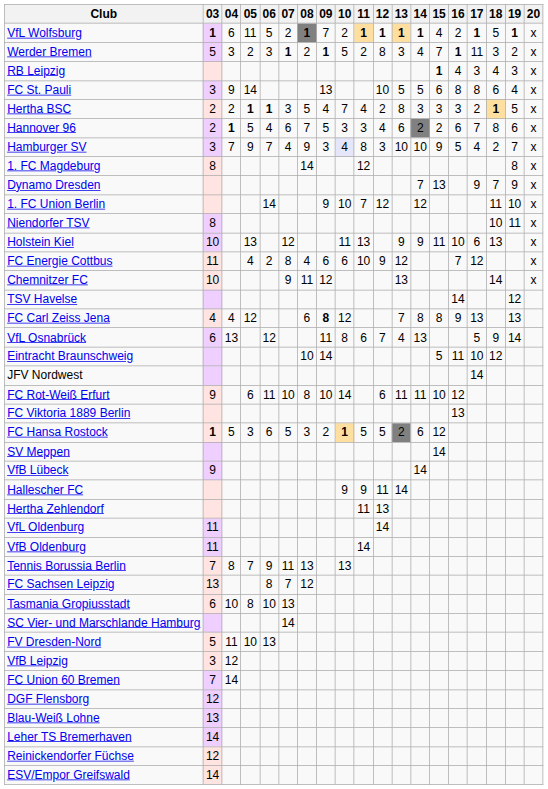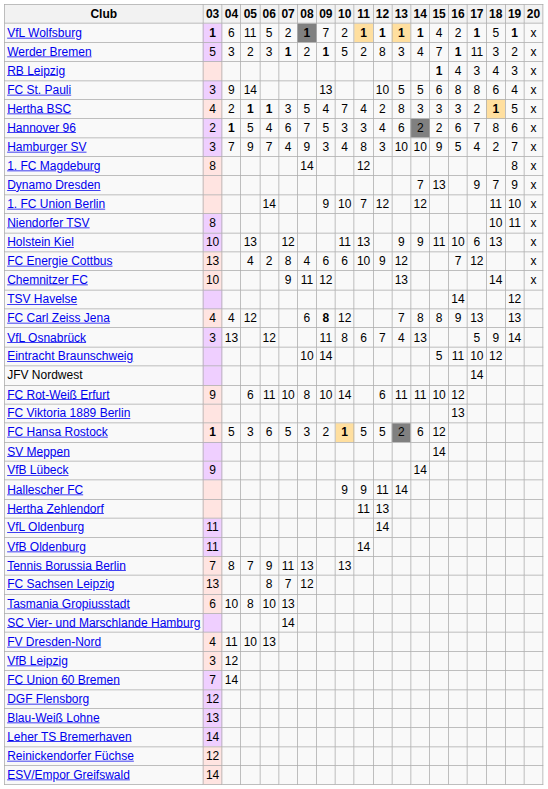Hertha BSC | 03: 2 -> 4
Hamburger SV | 10: lavender background -> no background
FC Energie Cottbus | 03: 11 -> 13
VfL Osnabrück | 03: 6 -> 3
FV Dresden-Nord | 03: 5 -> 4
